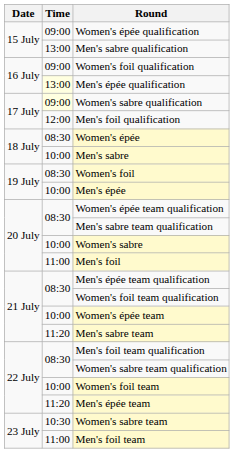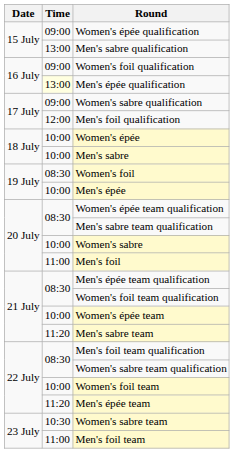Women's sabre qualification | Time: lightyellow background -> no background
Women's épée | Time: 08:30 -> 10:00
